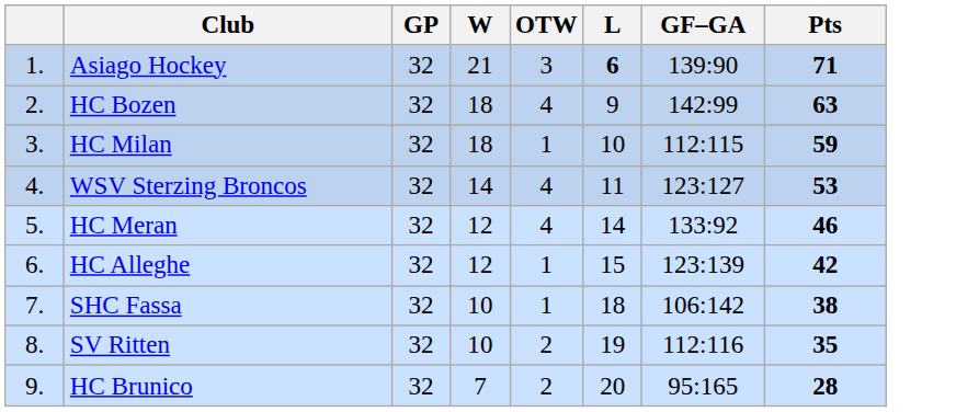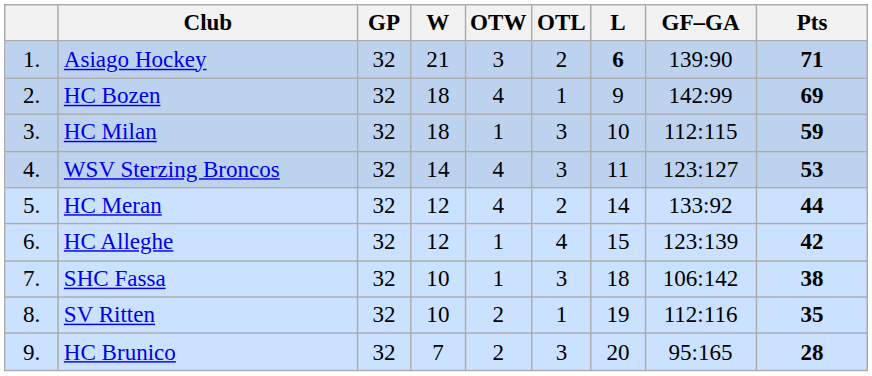+ column: OTL | 2 | 1 | 3 | 3 | 2 | 4 | 3 | 1 | 3
HC Bozen | Pts: 63 -> 69
HC Meran | Pts: 46 -> 44
